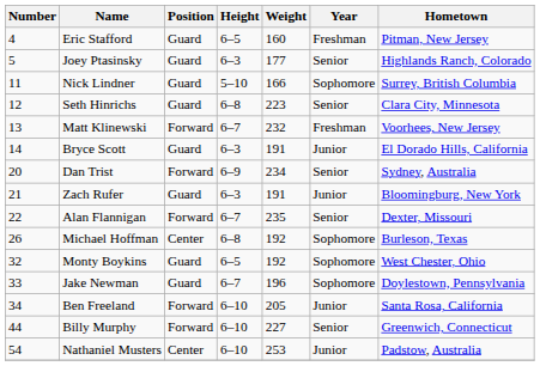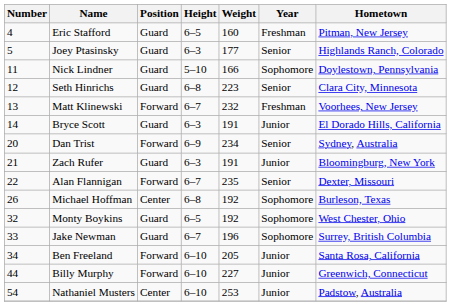Nick Lindner | Hometown: Surrey, British Columbia -> Doylestown, Pennsylvania
Jake Newman | Hometown: Doylestown, Pennsylvania -> Surrey, British Columbia
Billy Murphy | Year: Senior -> Junior
